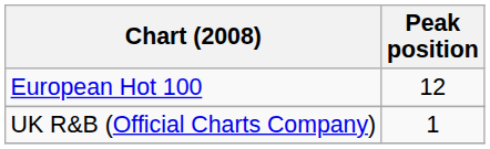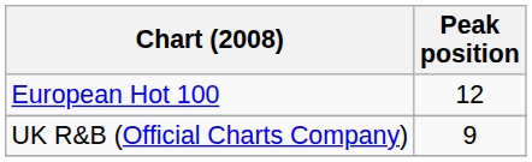UK R&B (Official Charts Company) | Peak position: 1 -> 9
